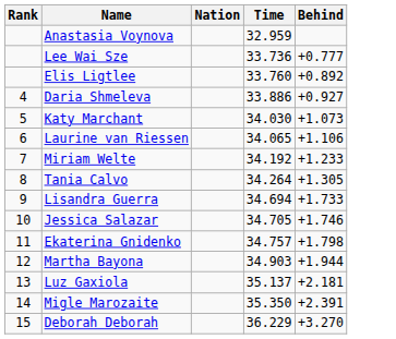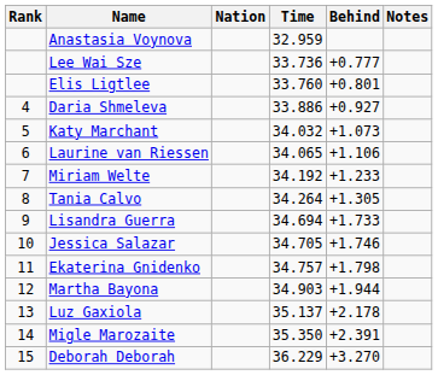+ column: Notes
Elis Ligtlee | Behind: +0.892 -> +0.801
Katy Marchant | Time: 34.030 -> 34.032
Luz Gaxiola | Behind: +2.181 -> +2.178
